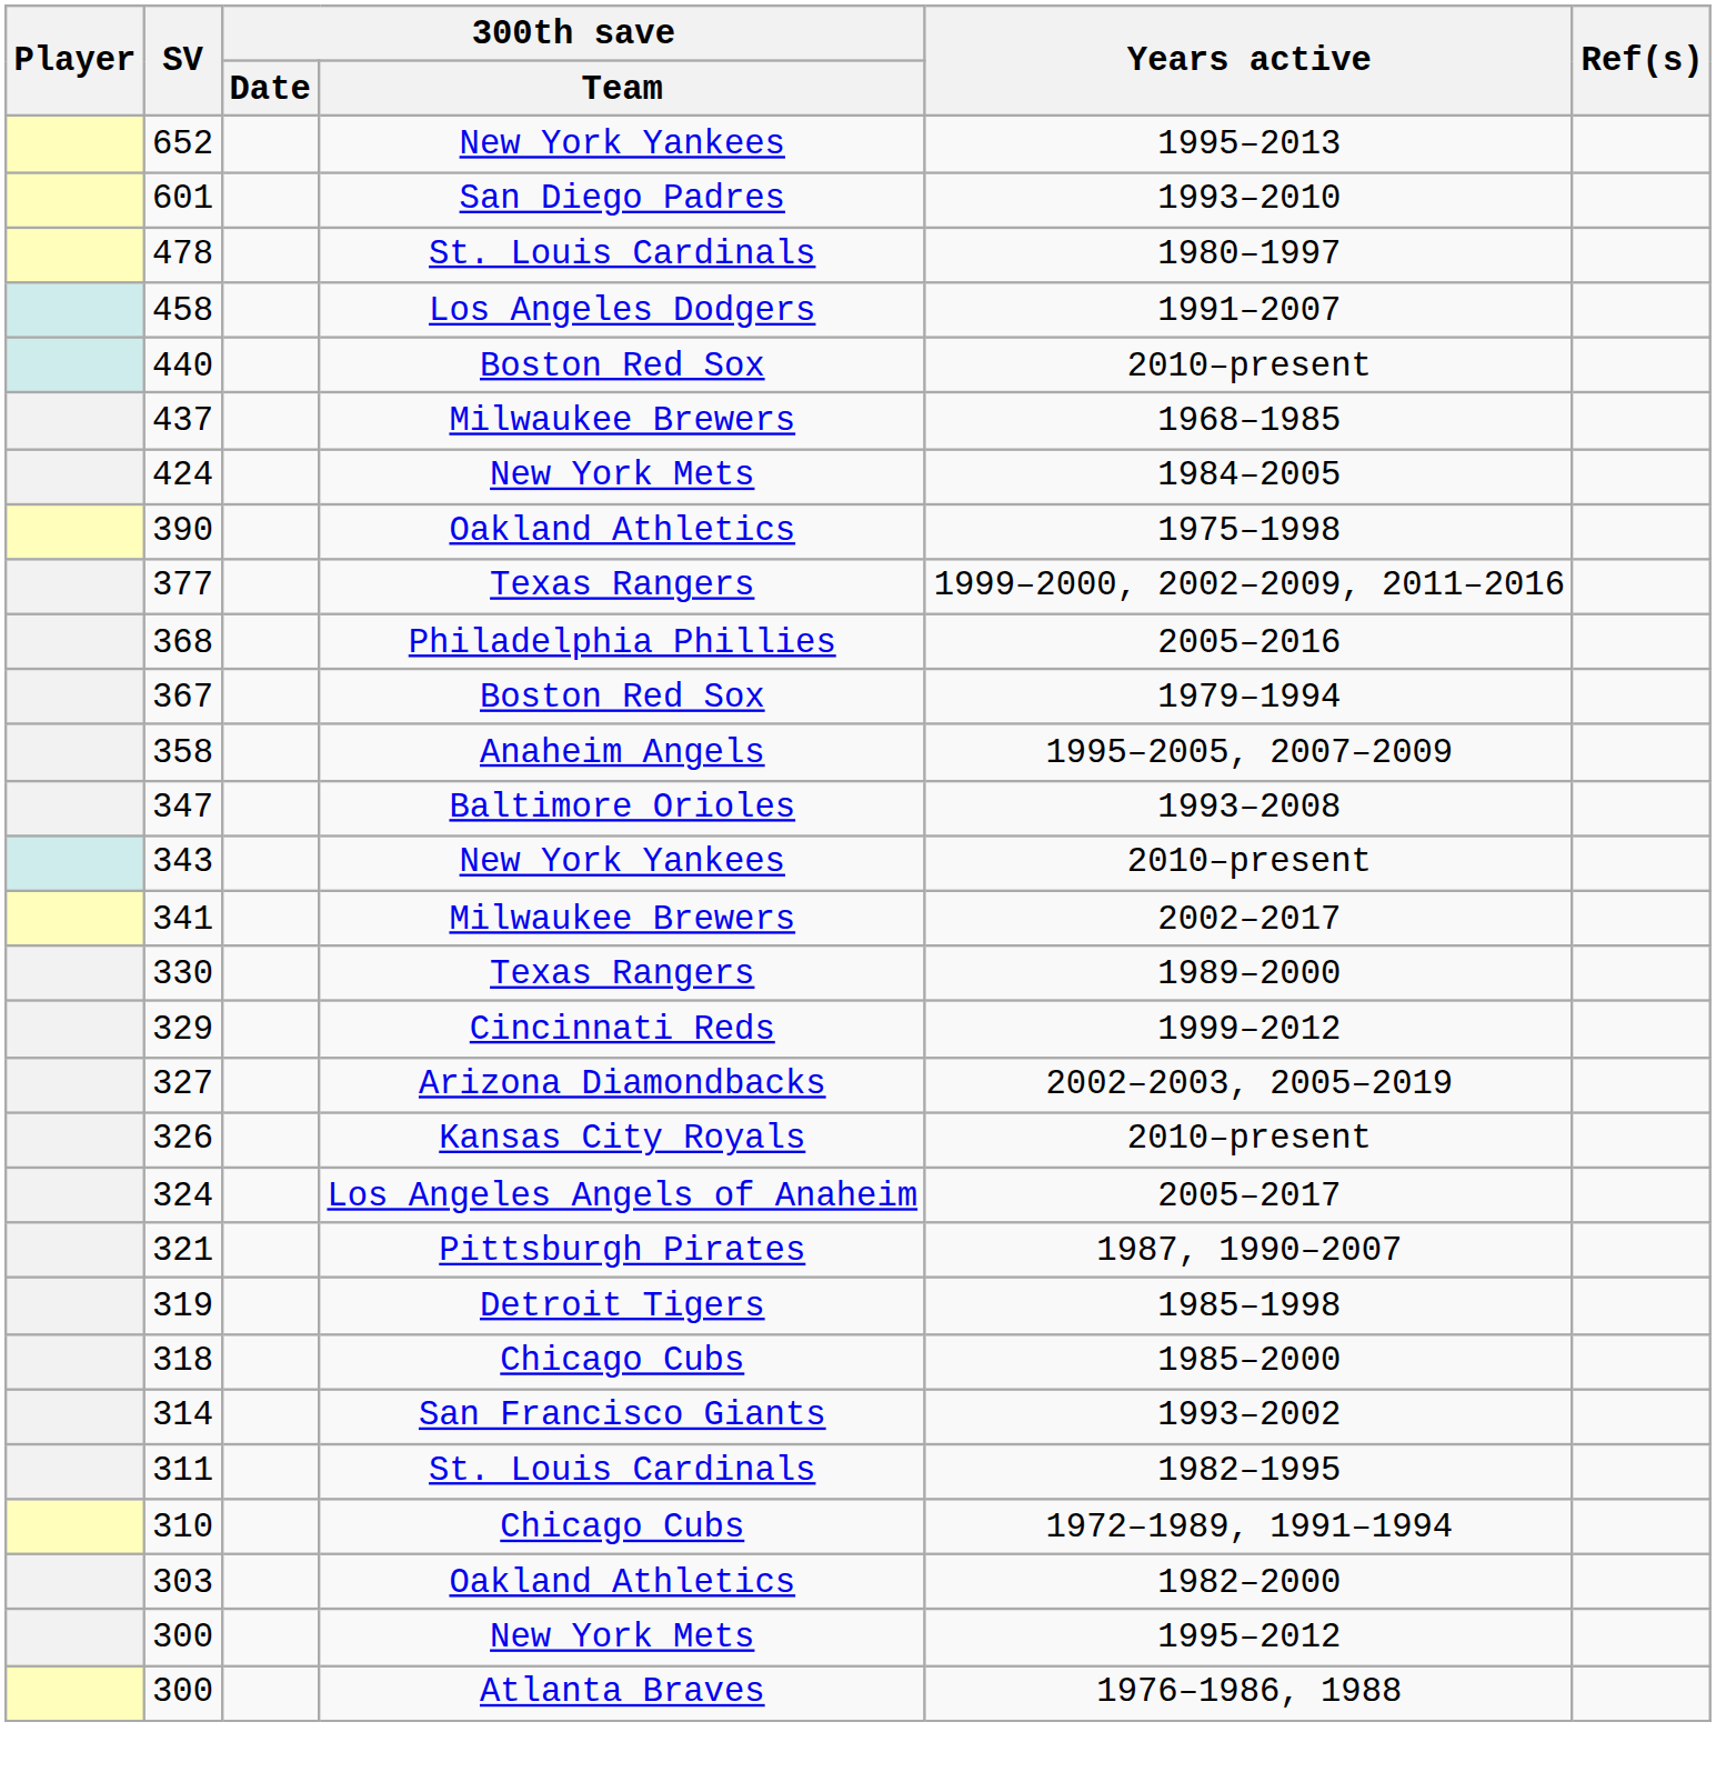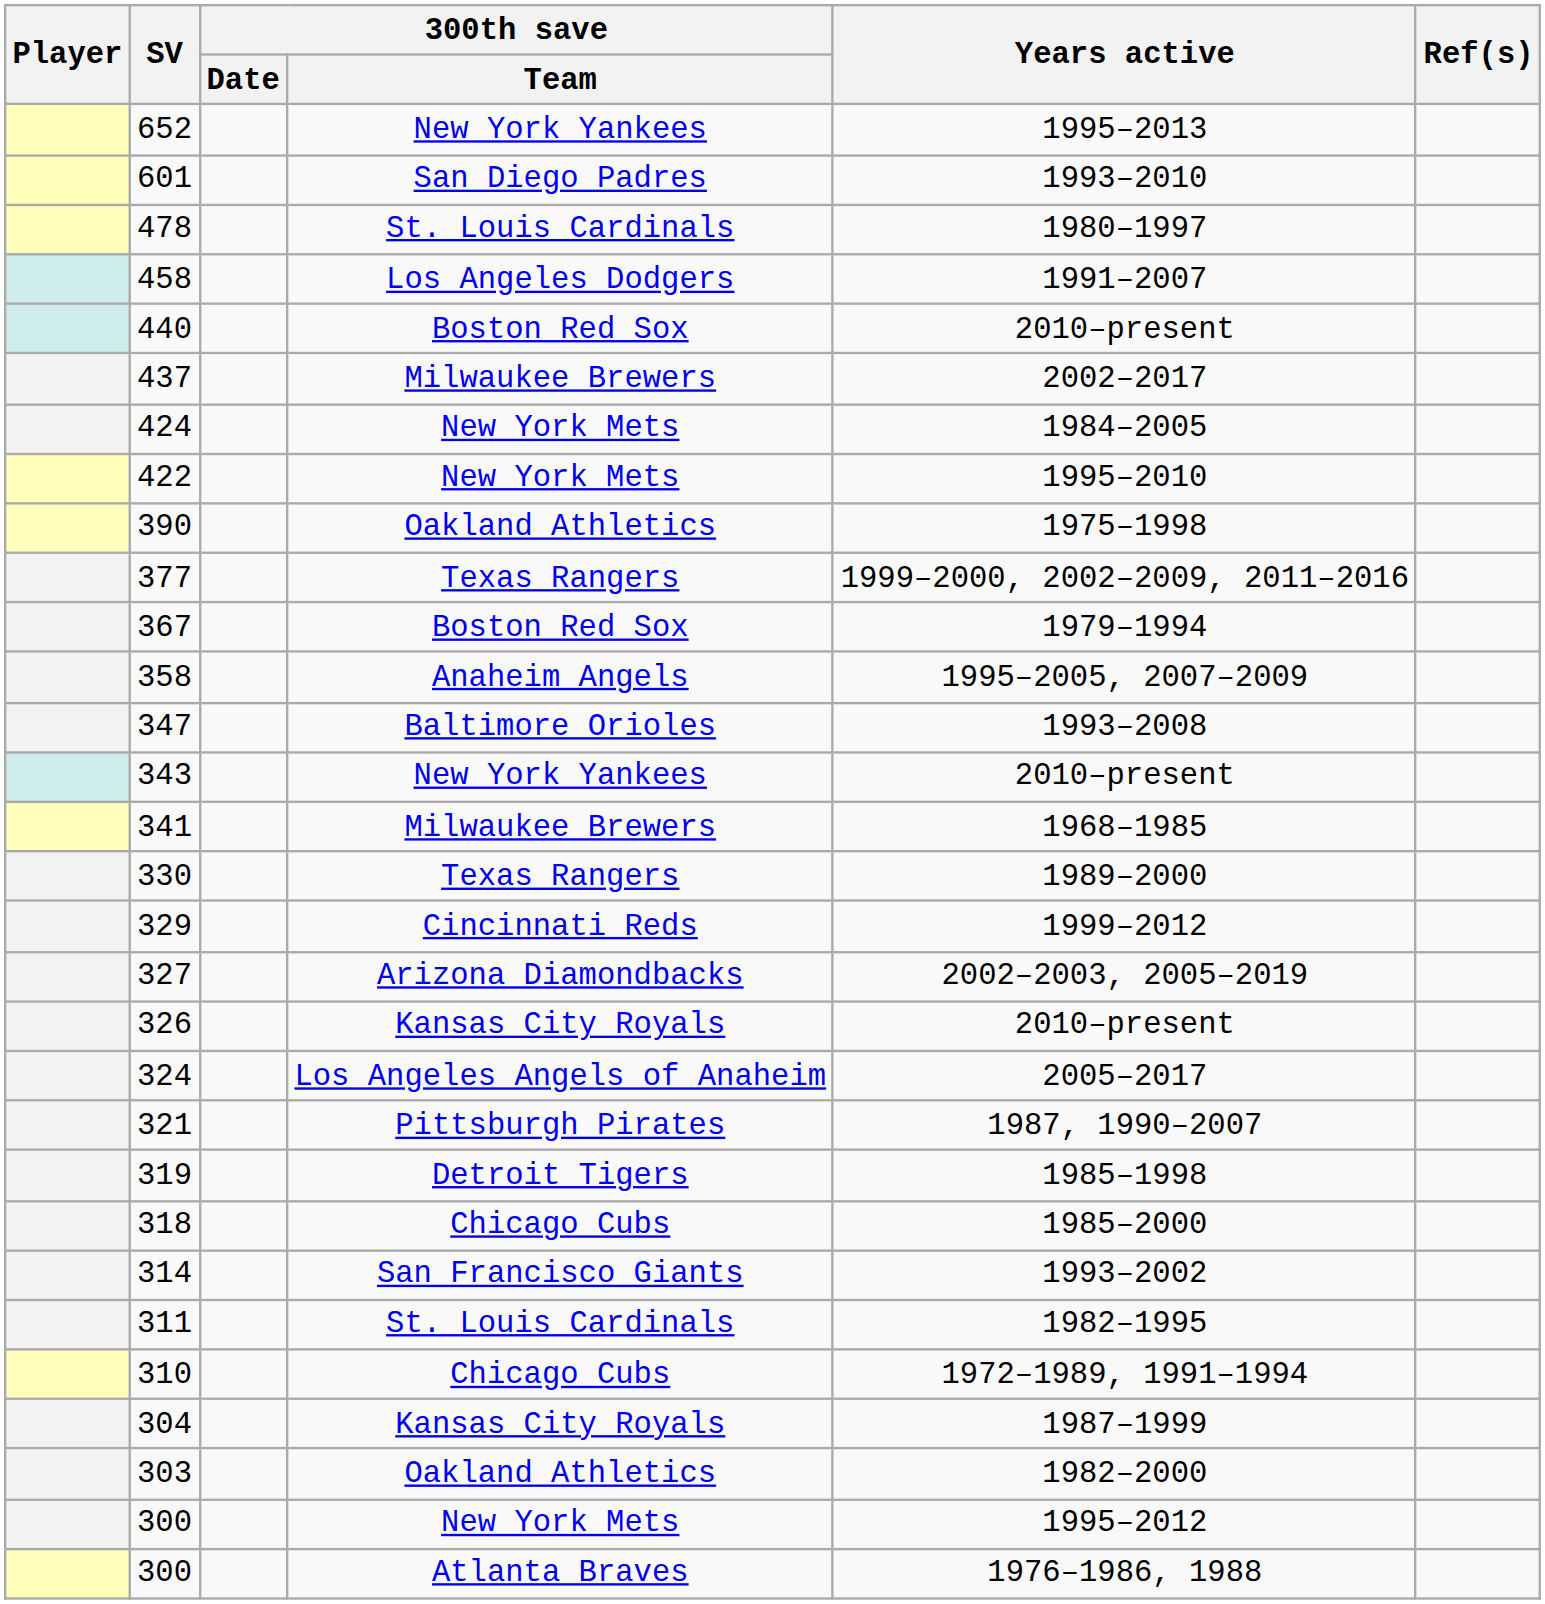437 | Years active: 1968–1985 -> 2002–2017
+ row: 422 | New York Mets | 1995–2010
- row: 368 | Philadelphia Phillies | 2005–2016
341 | Years active: 2002–2017 -> 1968–1985
+ row: 304 | Kansas City Royals | 1987–1999
